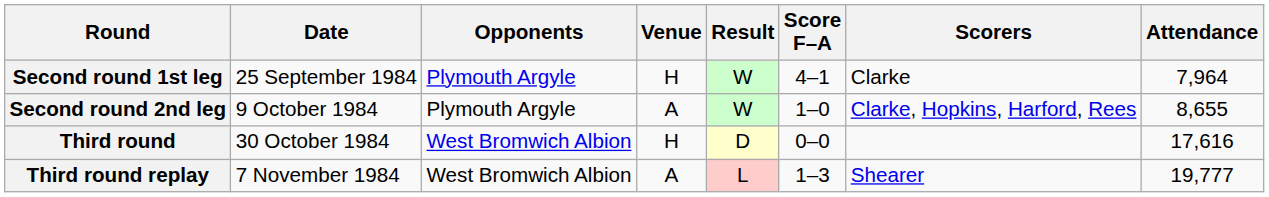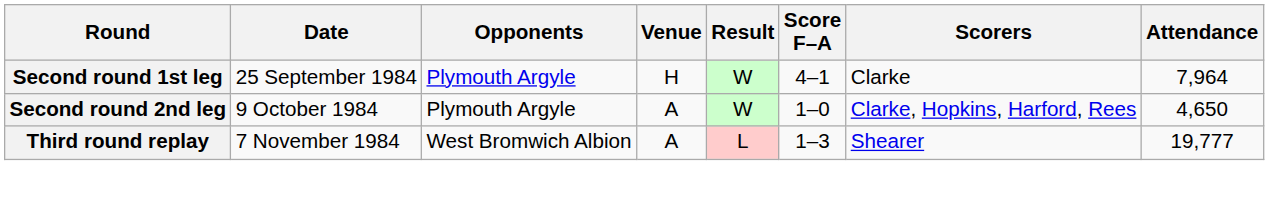Second round 2nd leg | Attendance: 8,655 -> 4,650
- row: Third round | 30 October 1984 | West Bromwich Albion | H | D | 0–0 | 17,616
